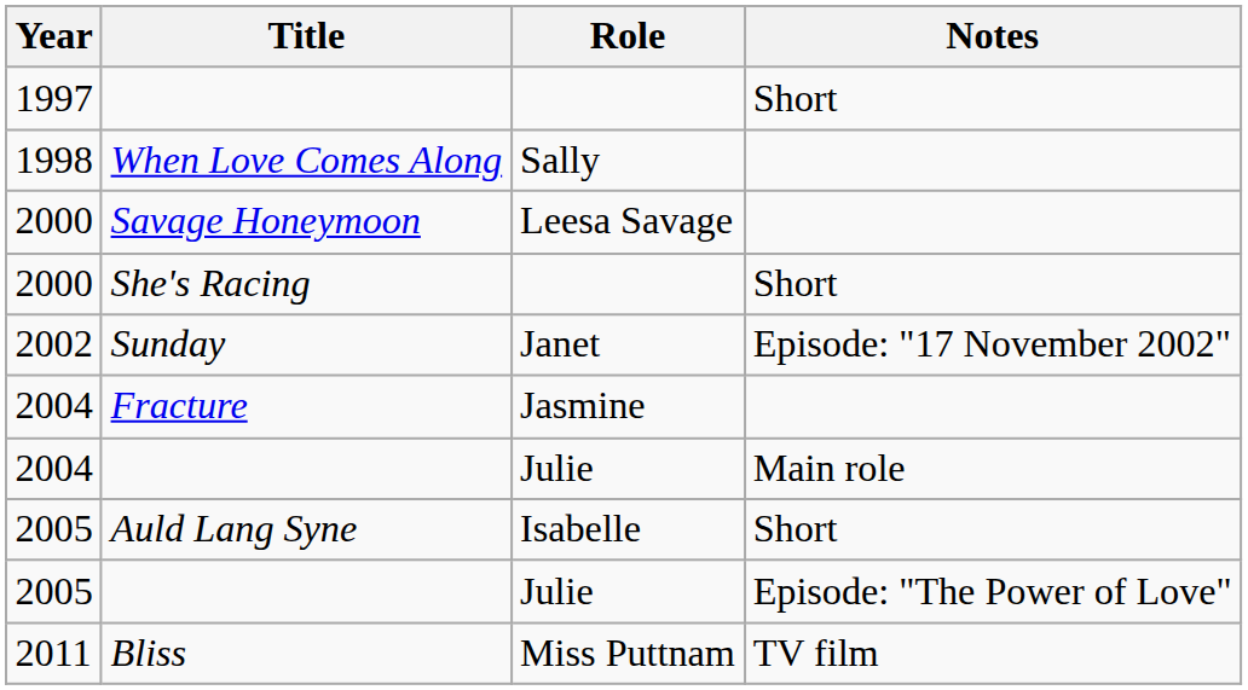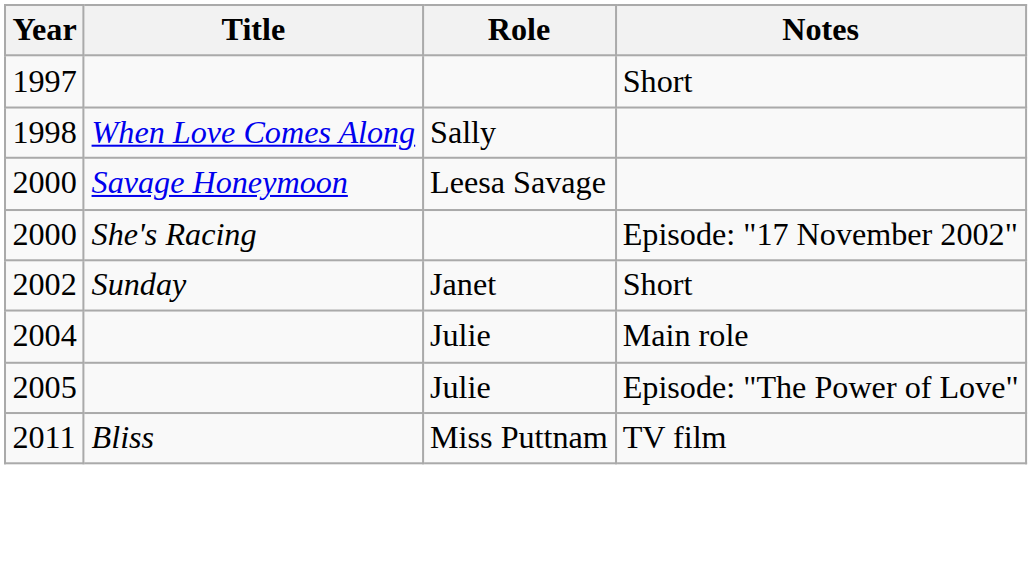She's Racing | Notes: Short -> Episode: "17 November 2002"
Sunday | Notes: Episode: "17 November 2002" -> Short
- row: 2004 | Fracture | Jasmine
- row: 2005 | Auld Lang Syne | Isabelle | Short
